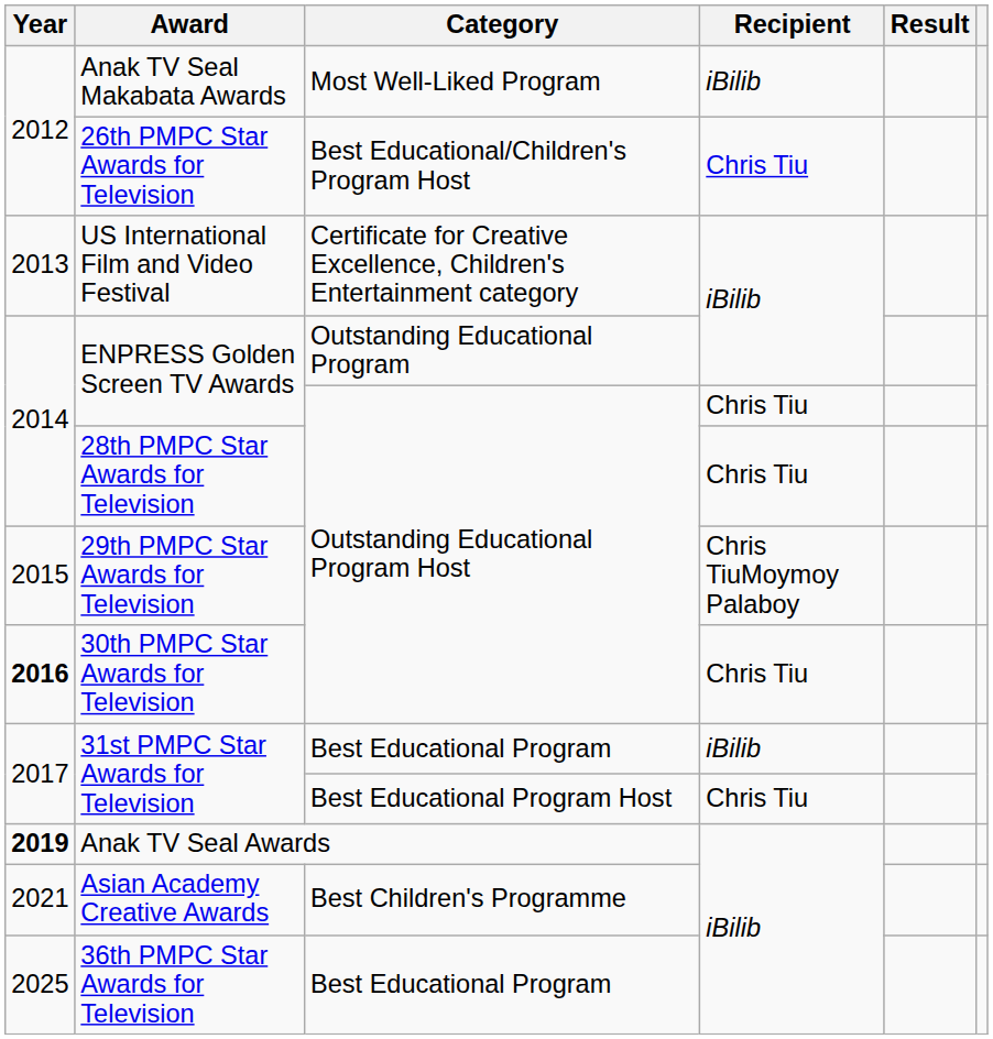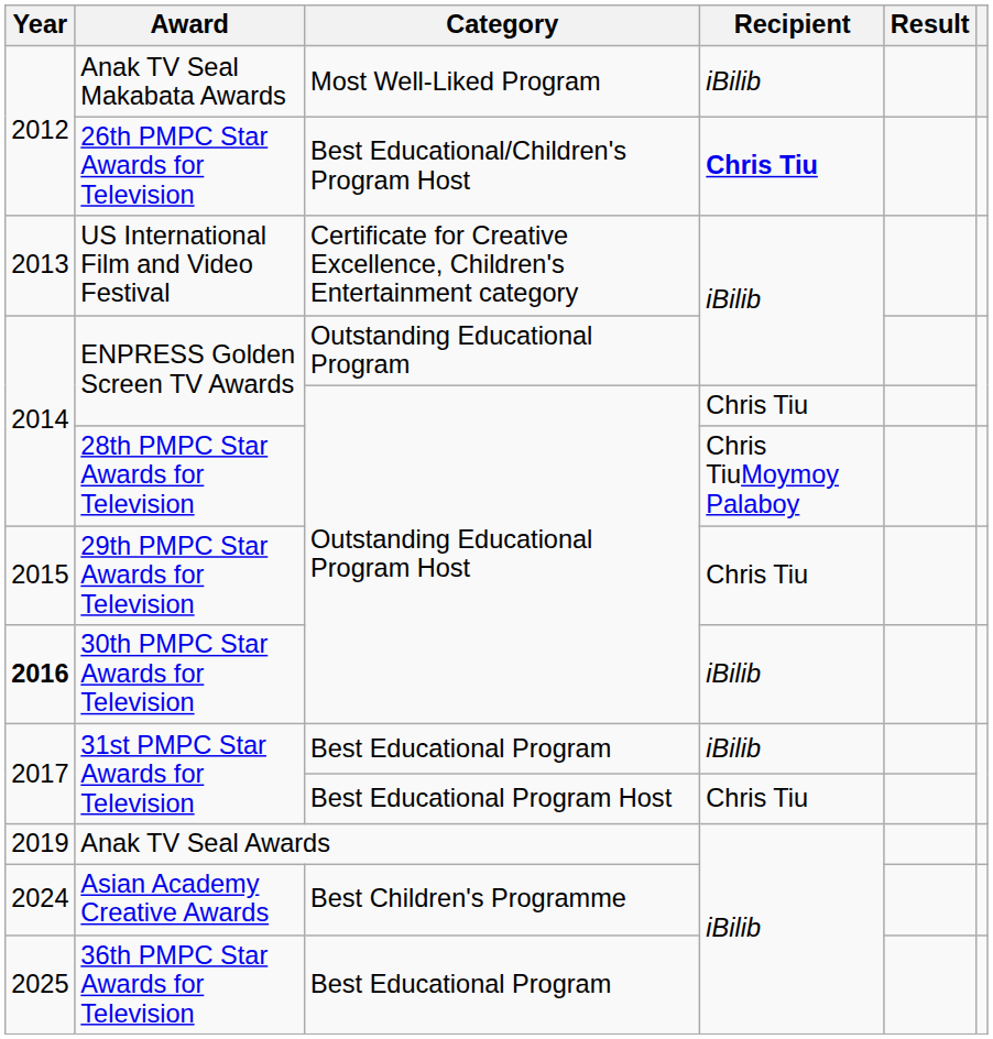26th PMPC Star Awards for Television | Recipient: normal -> bold
28th PMPC Star Awards for Television | Recipient: Chris Tiu -> Chris TiuMoymoy Palaboy
29th PMPC Star Awards for Television | Recipient: Chris TiuMoymoy Palaboy -> Chris Tiu
30th PMPC Star Awards for Television | Recipient: Chris Tiu -> iBilib
Anak TV Seal Awards | Year: bold -> normal
Asian Academy Creative Awards | Year: 2021 -> 2024
